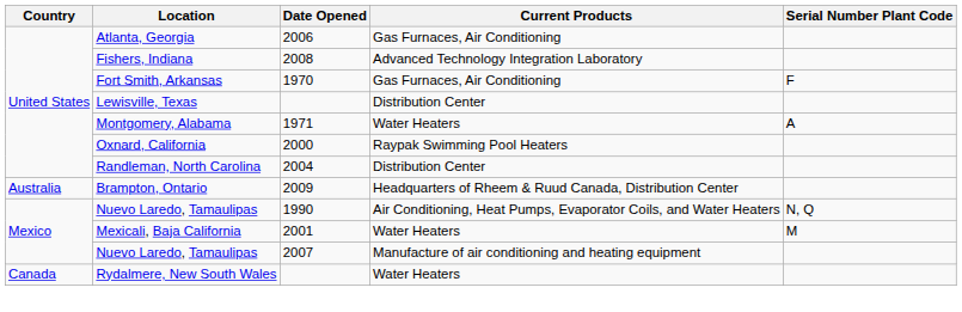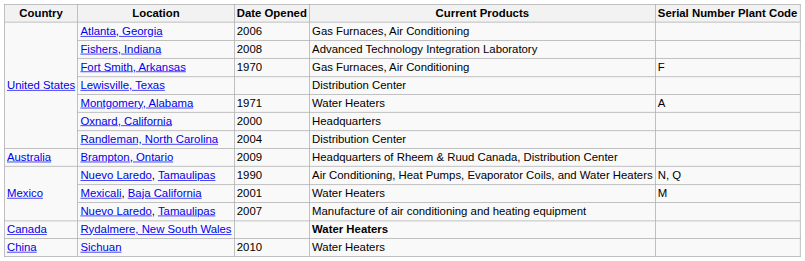Oxnard, California | Current Products: Raypak Swimming Pool Heaters -> Headquarters
Rydalmere, New South Wales | Current Products: normal -> bold
+ row: China | Sichuan | 2010 | Water Heaters
